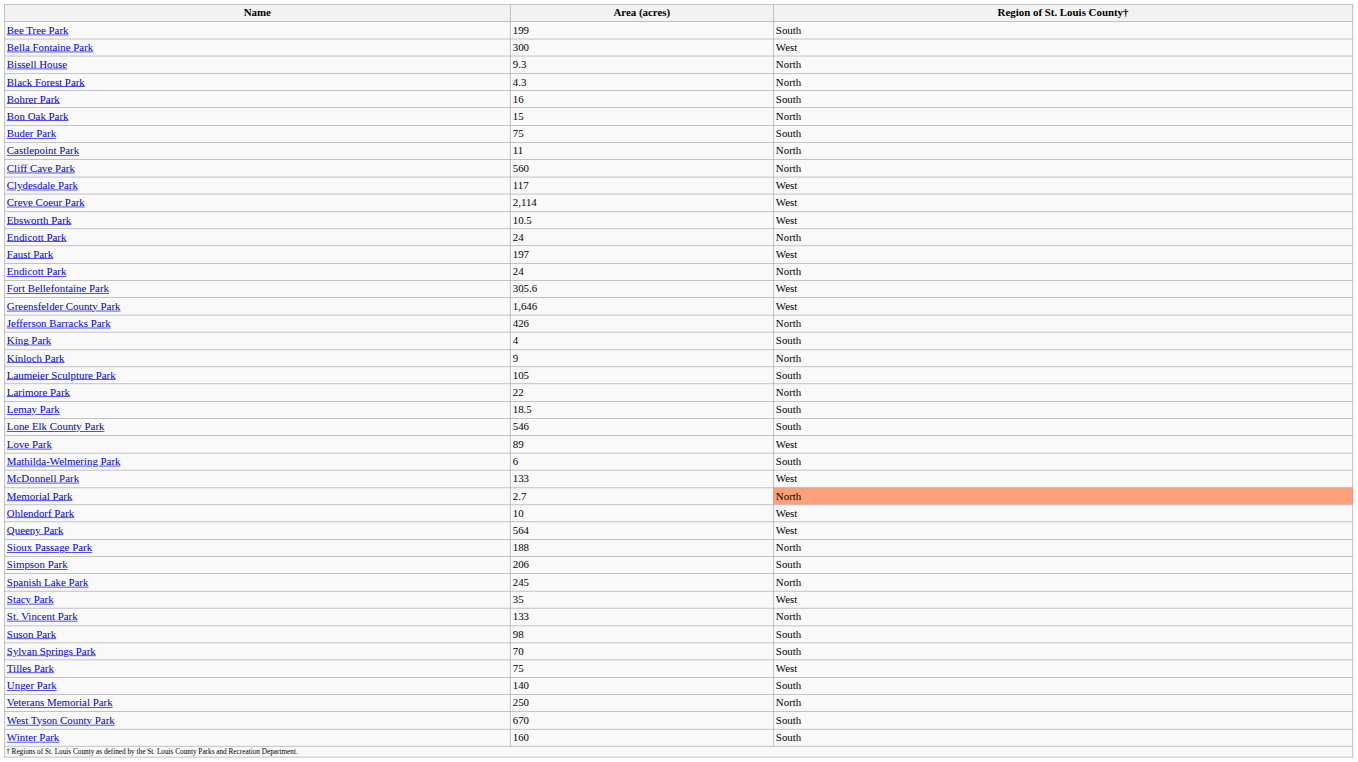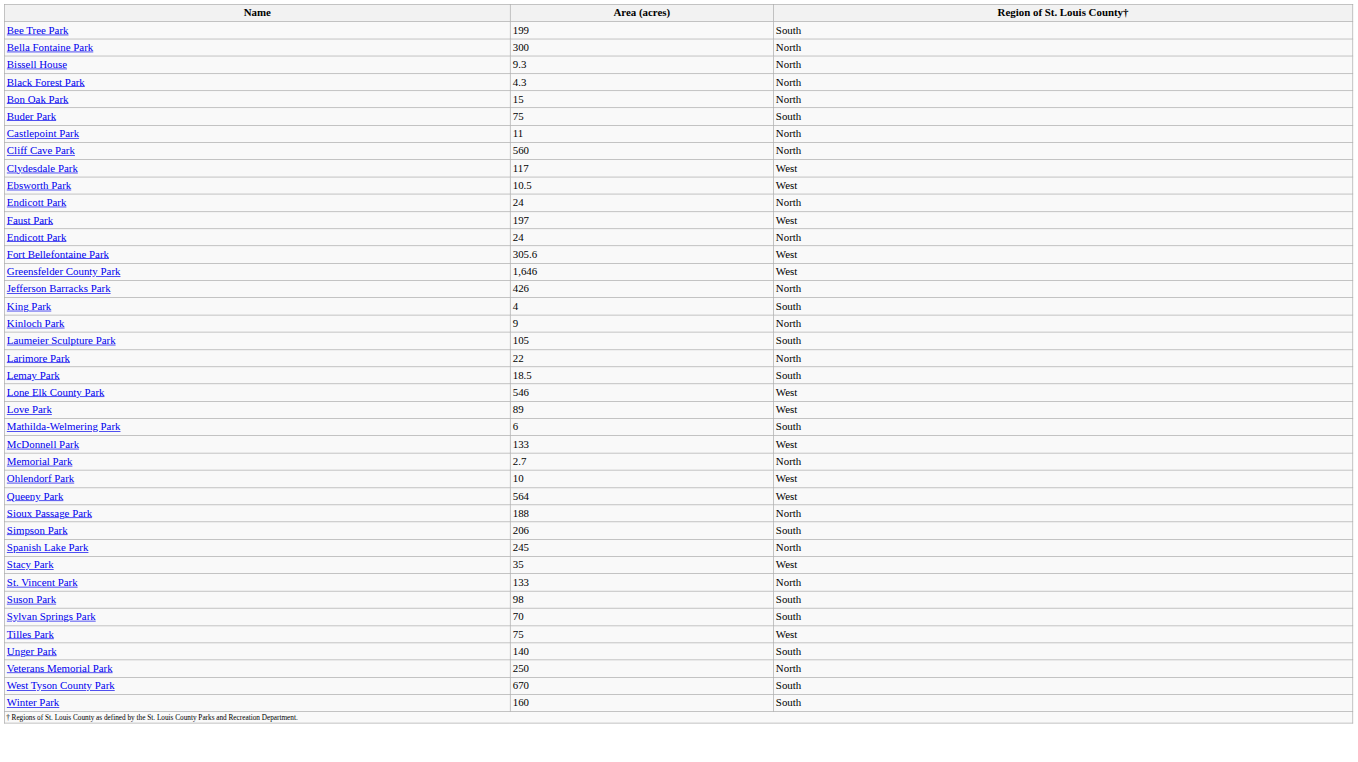Bella Fontaine Park | Region of St. Louis County†: West -> North
- row: Bohrer Park | 16 | South
- row: Creve Coeur Park | 2,114 | West
Lone Elk County Park | Region of St. Louis County†: South -> West
Memorial Park | Region of St. Louis County†: lightsalmon background -> no background
